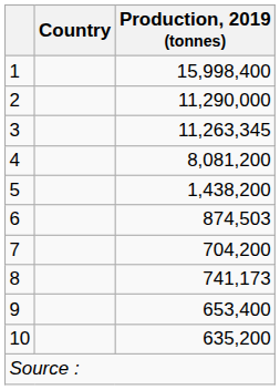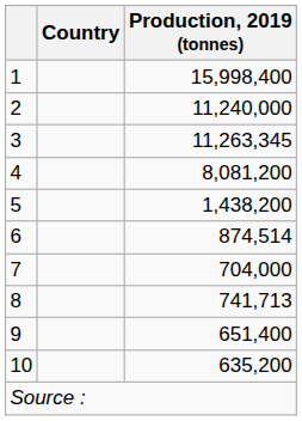2 | Production, 2019 (tonnes): 11,290,000 -> 11,240,000
6 | Production, 2019 (tonnes): 874,503 -> 874,514
7 | Production, 2019 (tonnes): 704,200 -> 704,000
8 | Production, 2019 (tonnes): 741,173 -> 741,713
9 | Production, 2019 (tonnes): 653,400 -> 651,400
